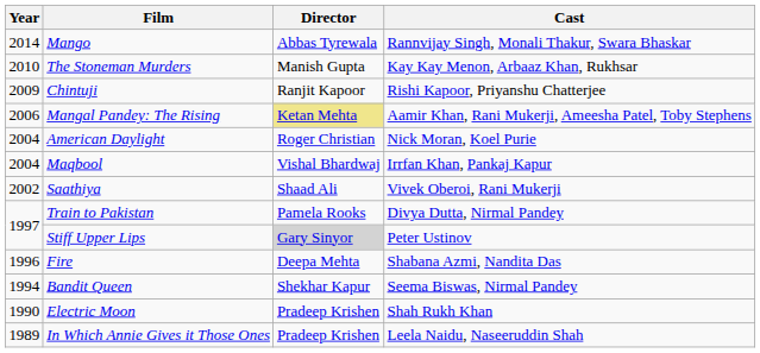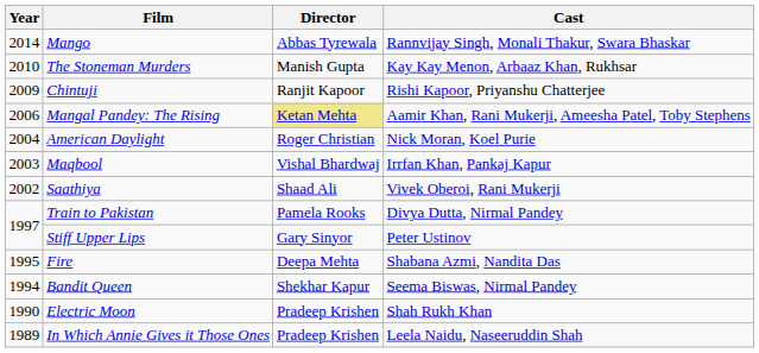Maqbool | Year: 2004 -> 2003
Stiff Upper Lips | Director: lightgrey background -> no background
Fire | Year: 1996 -> 1995
